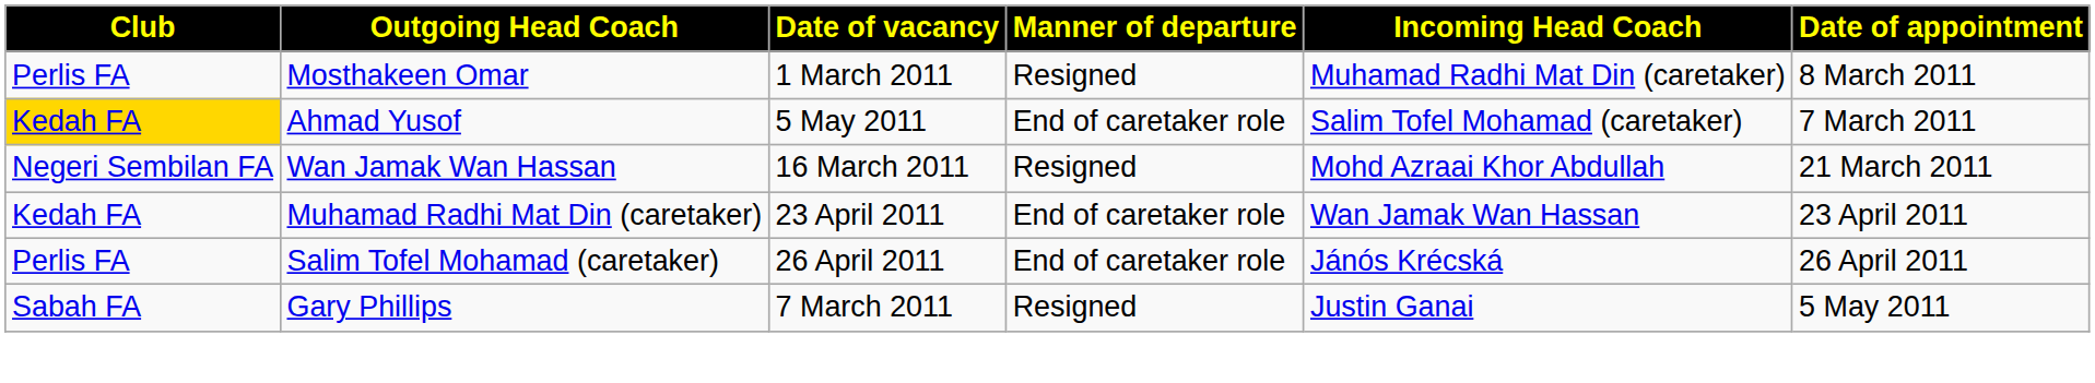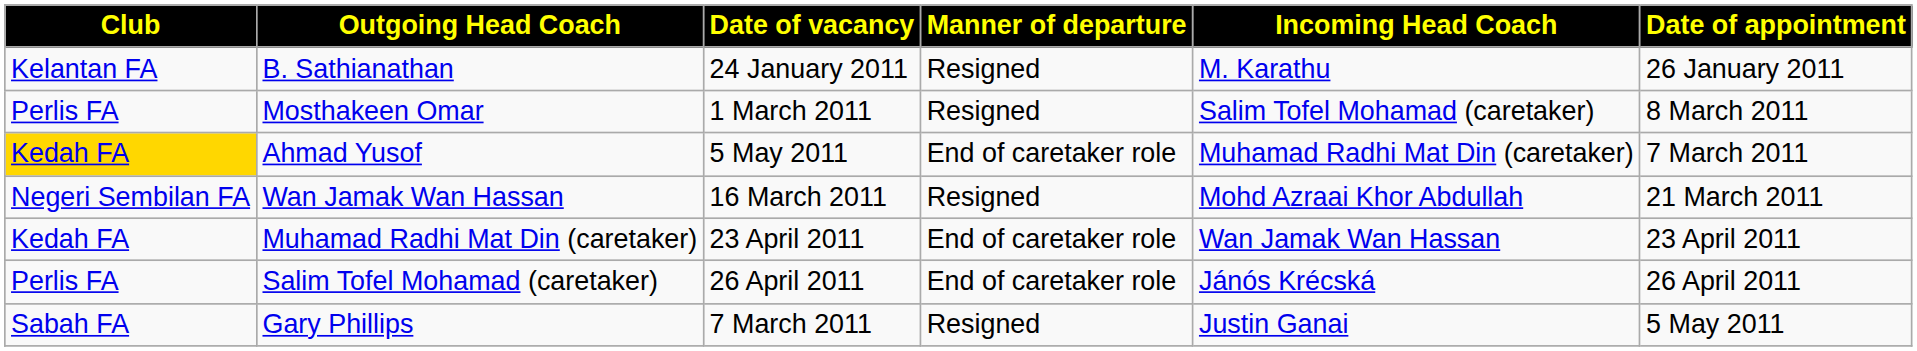+ row: Kelantan FA | B. Sathianathan | 24 January 2011 | Resigned | M. Karathu | 26 January 2011
Mosthakeen Omar | Incoming Head Coach: Muhamad Radhi Mat Din (caretaker) -> Salim Tofel Mohamad (caretaker)
Ahmad Yusof | Incoming Head Coach: Salim Tofel Mohamad (caretaker) -> Muhamad Radhi Mat Din (caretaker)
